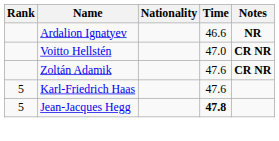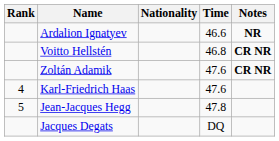Voitto Hellstén | Time: 47.0 -> 46.8
Karl-Friedrich Haas | Rank: 5 -> 4
Jean-Jacques Hegg | Time: bold -> normal
+ row: Jacques Degats | DQ
